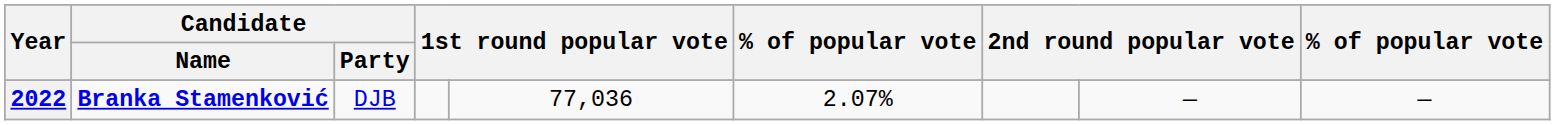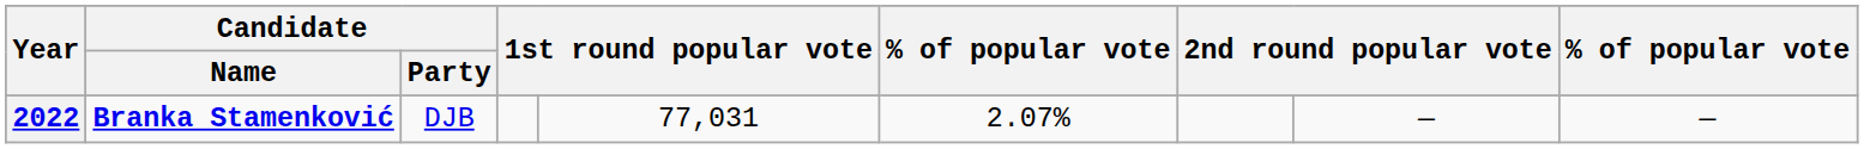2022 | column 5: 77,036 -> 77,031
